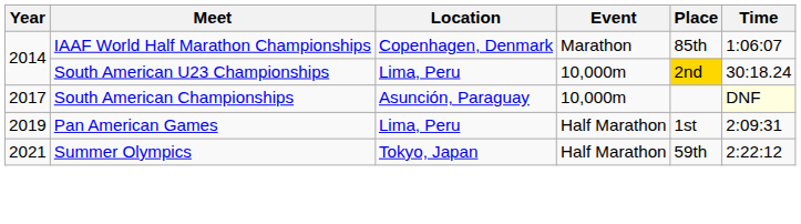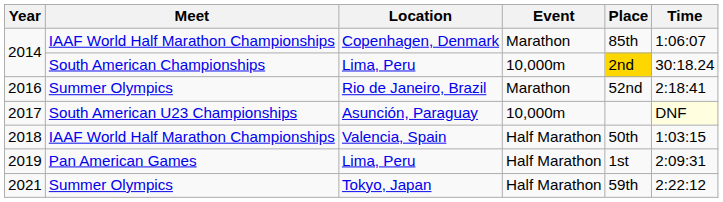2014 / Lima, Peru | Meet: South American U23 Championships -> South American Championships
+ row: 2016 | Summer Olympics | Rio de Janeiro, Brazil | Marathon | 52nd | 2:18:41
2017 | Meet: South American Championships -> South American U23 Championships
+ row: 2018 | IAAF World Half Marathon Championships | Valencia, Spain | Half Marathon | 50th | 1:03:15
